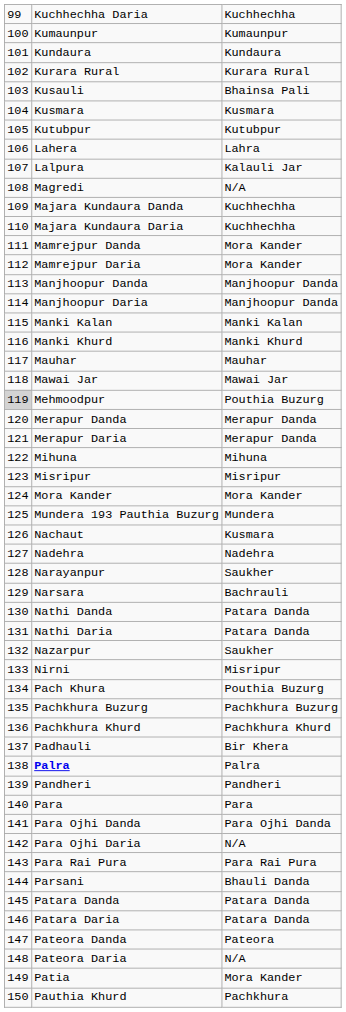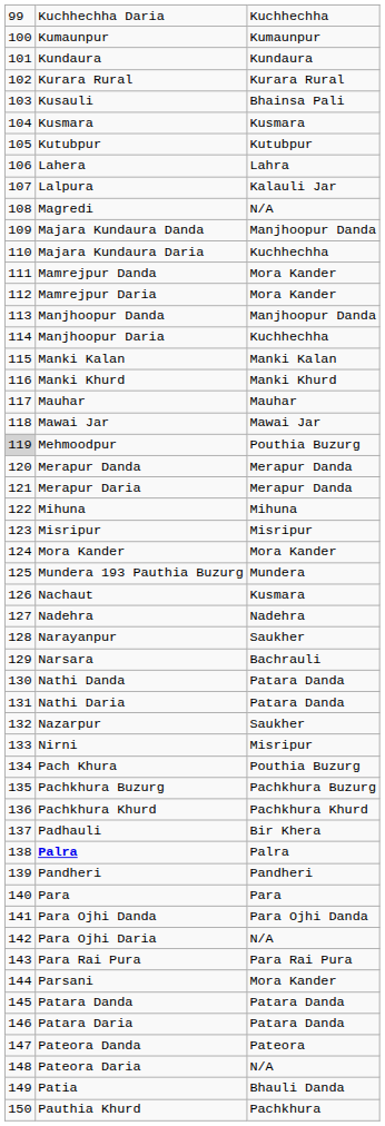Majara Kundaura Danda | column 3: Kuchhechha -> Manjhoopur Danda
Manjhoopur Daria | column 3: Manjhoopur Danda -> Kuchhechha
Parsani | column 3: Bhauli Danda -> Mora Kander
Patia | column 3: Mora Kander -> Bhauli Danda
